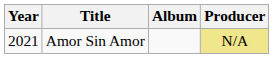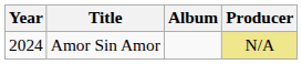Amor Sin Amor | Year: 2021 -> 2024
